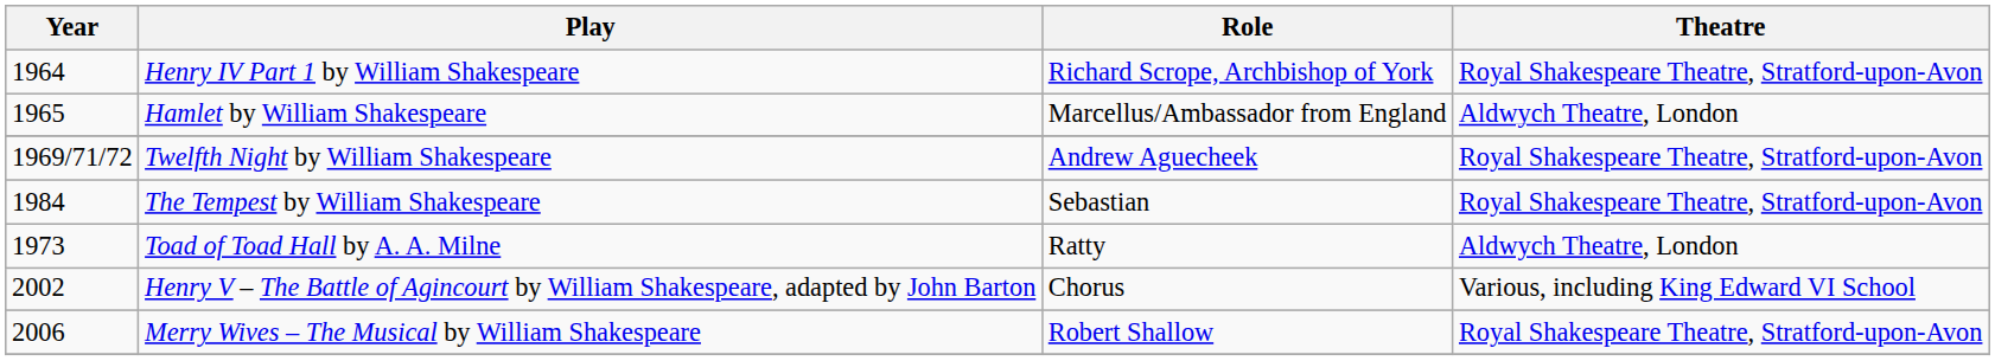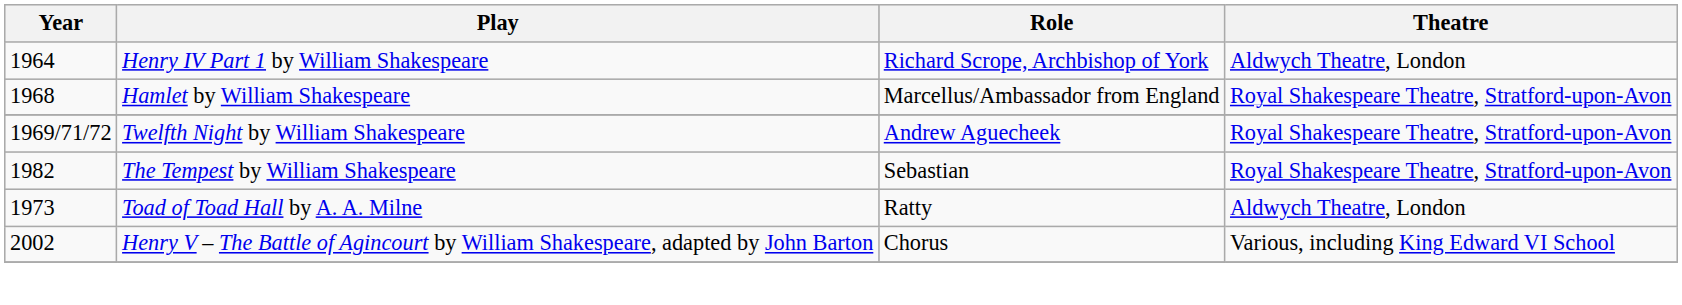Henry IV Part 1 by William Shakespeare | Theatre: Royal Shakespeare Theatre, Stratford-upon-Avon -> Aldwych Theatre, London
Hamlet by William Shakespeare | Year: 1965 -> 1968
Hamlet by William Shakespeare | Theatre: Aldwych Theatre, London -> Royal Shakespeare Theatre, Stratford-upon-Avon
The Tempest by William Shakespeare | Year: 1984 -> 1982
- row: 2006 | Merry Wives – The Musical by William Shakespeare | Robert Shallow | Royal Shakespeare Theatre, Stratford-upon-Avon
